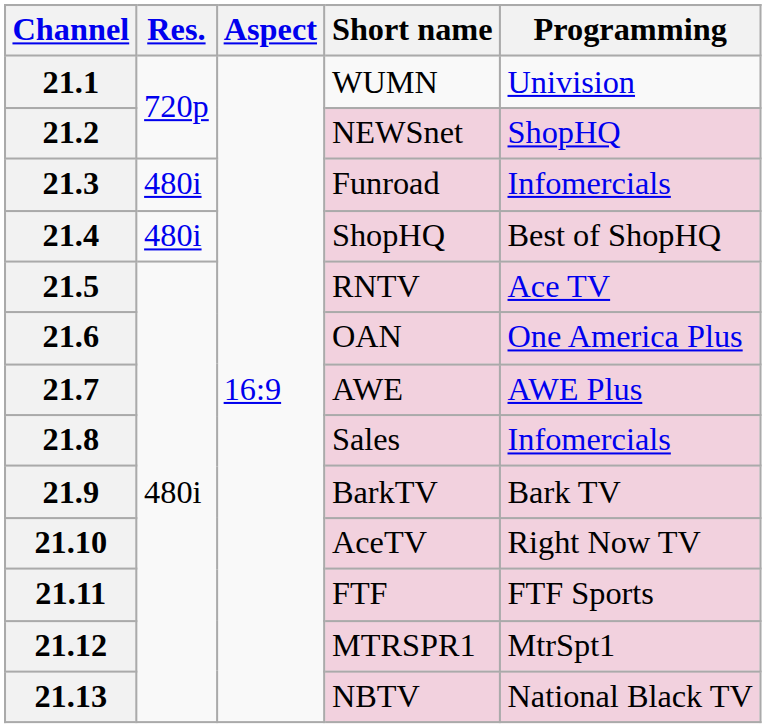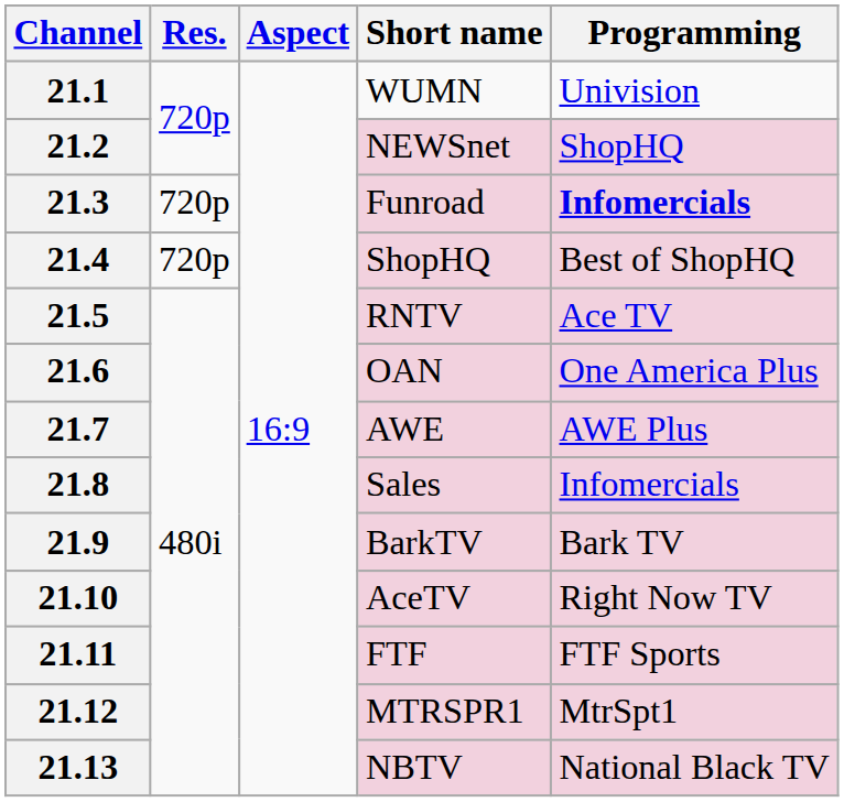21.3 | Res.: 480i -> 720p
21.3 | Programming: normal -> bold
21.4 | Res.: 480i -> 720p
